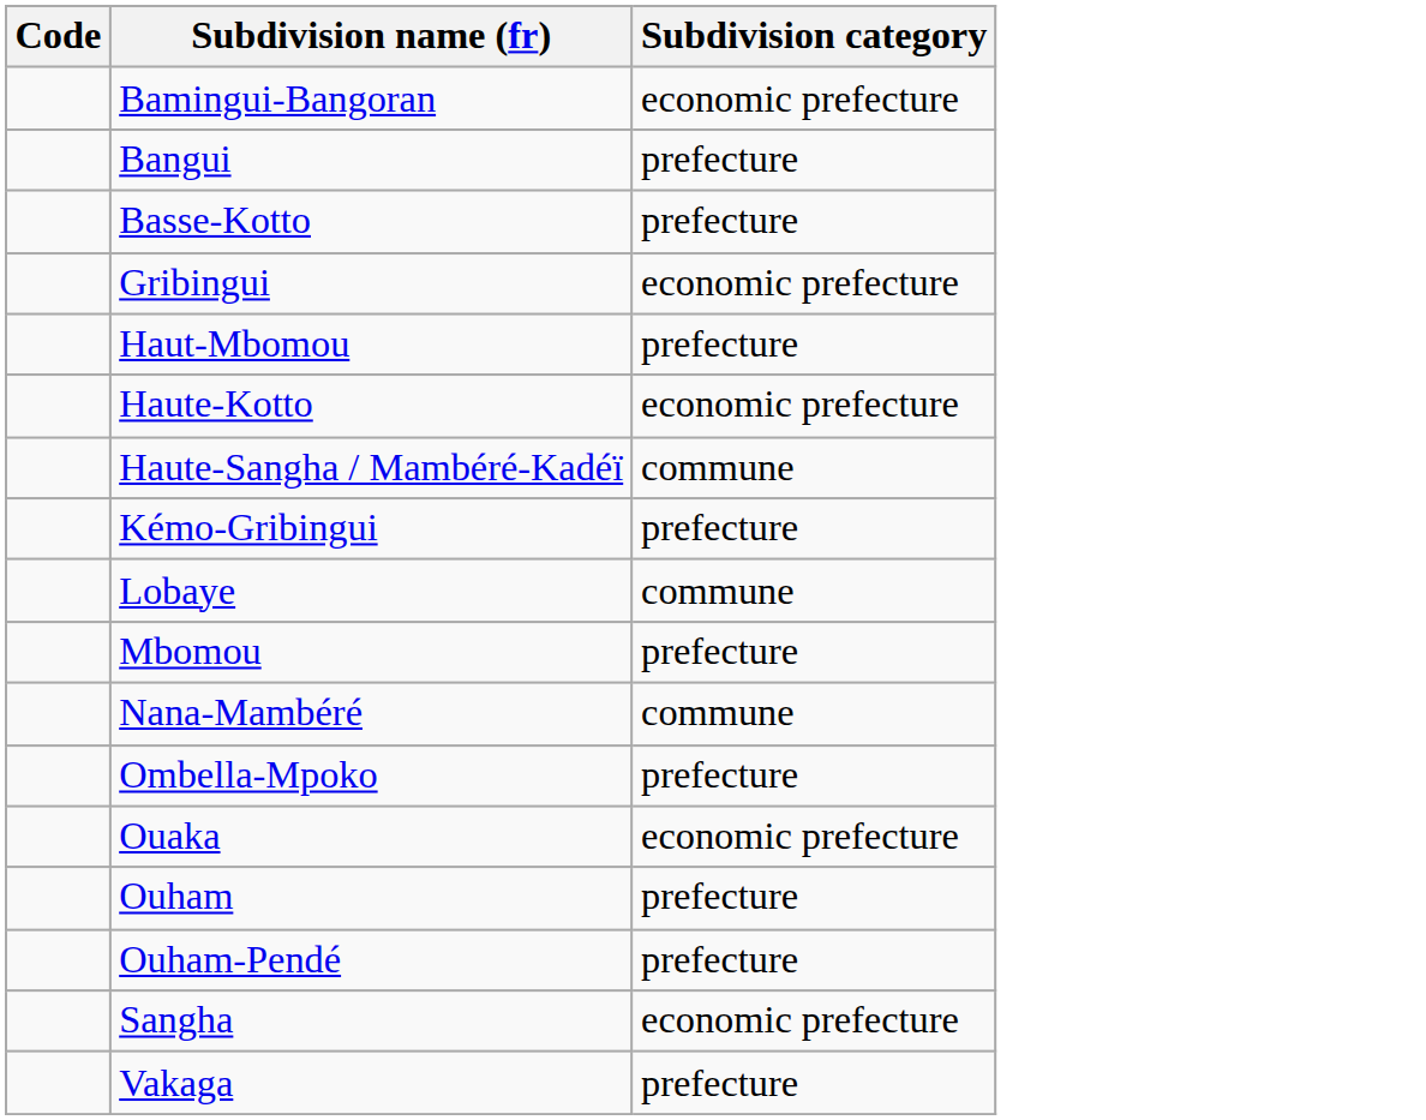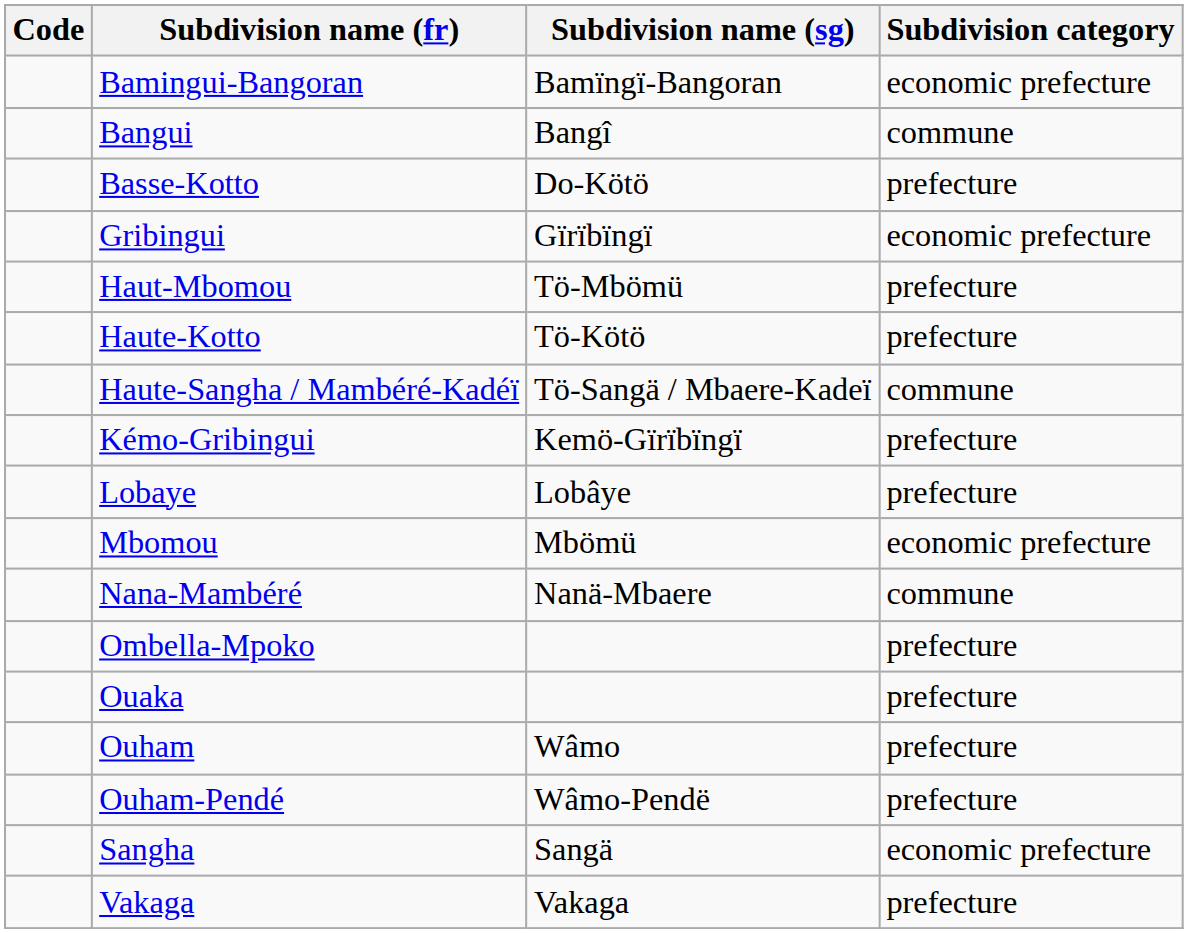+ column: Subdivision name (sg) | Bamïngï-Bangoran | Bangî | Do-Kötö | Gïrïbïngï | Tö-Mbömü | Tö-Kötö | Tö-Sangä / Mbaere-Kadeï | Kemö-Gïrïbïngï | Lobâye | Mbömü | Nanä-Mbaere | Wâmo | Wâmo-Pendë | Sangä | Vakaga
Bangui | Subdivision category: prefecture -> commune
Haute-Kotto | Subdivision category: economic prefecture -> prefecture
Lobaye | Subdivision category: commune -> prefecture
Mbomou | Subdivision category: prefecture -> economic prefecture
Ouaka | Subdivision category: economic prefecture -> prefecture
